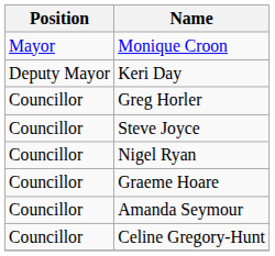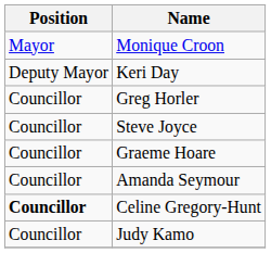- row: Councillor | Nigel Ryan
Celine Gregory-Hunt | Position: normal -> bold
+ row: Councillor | Judy Kamo
